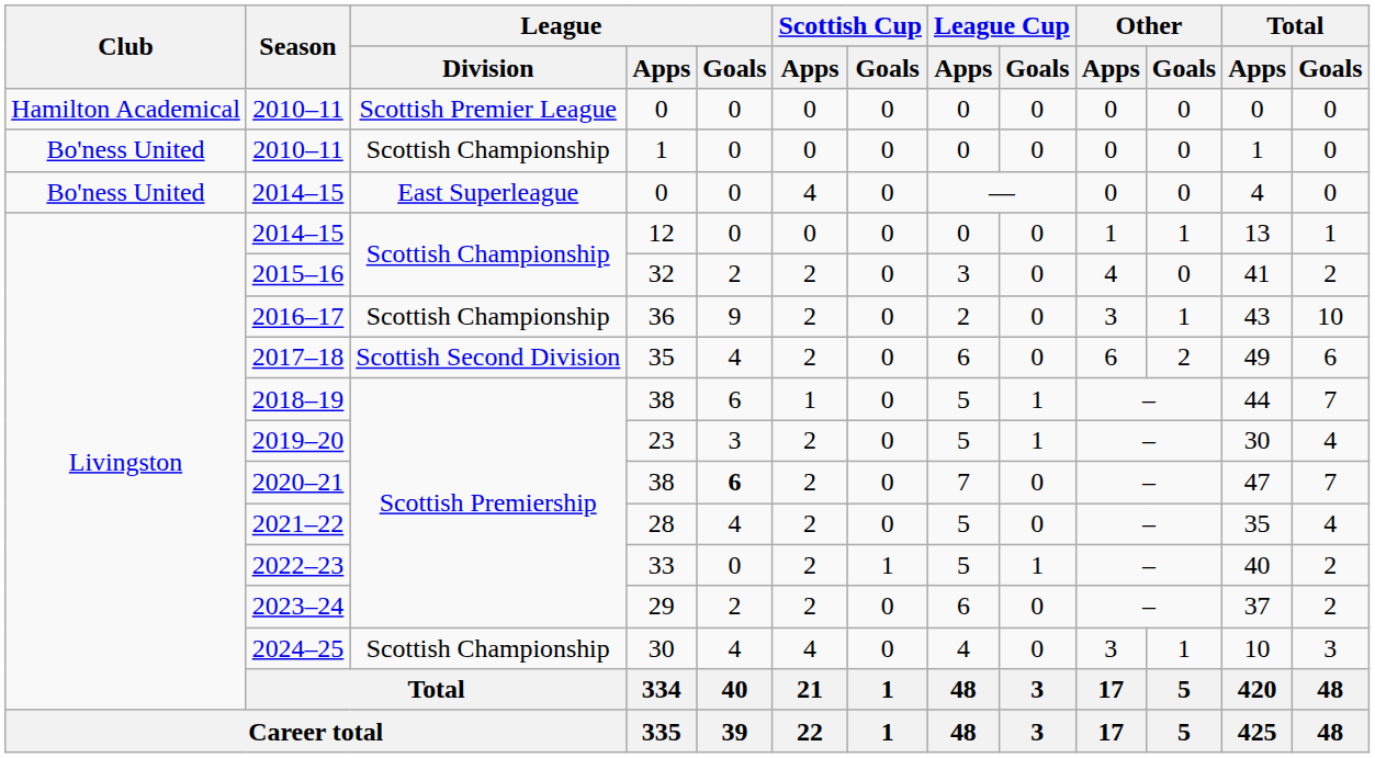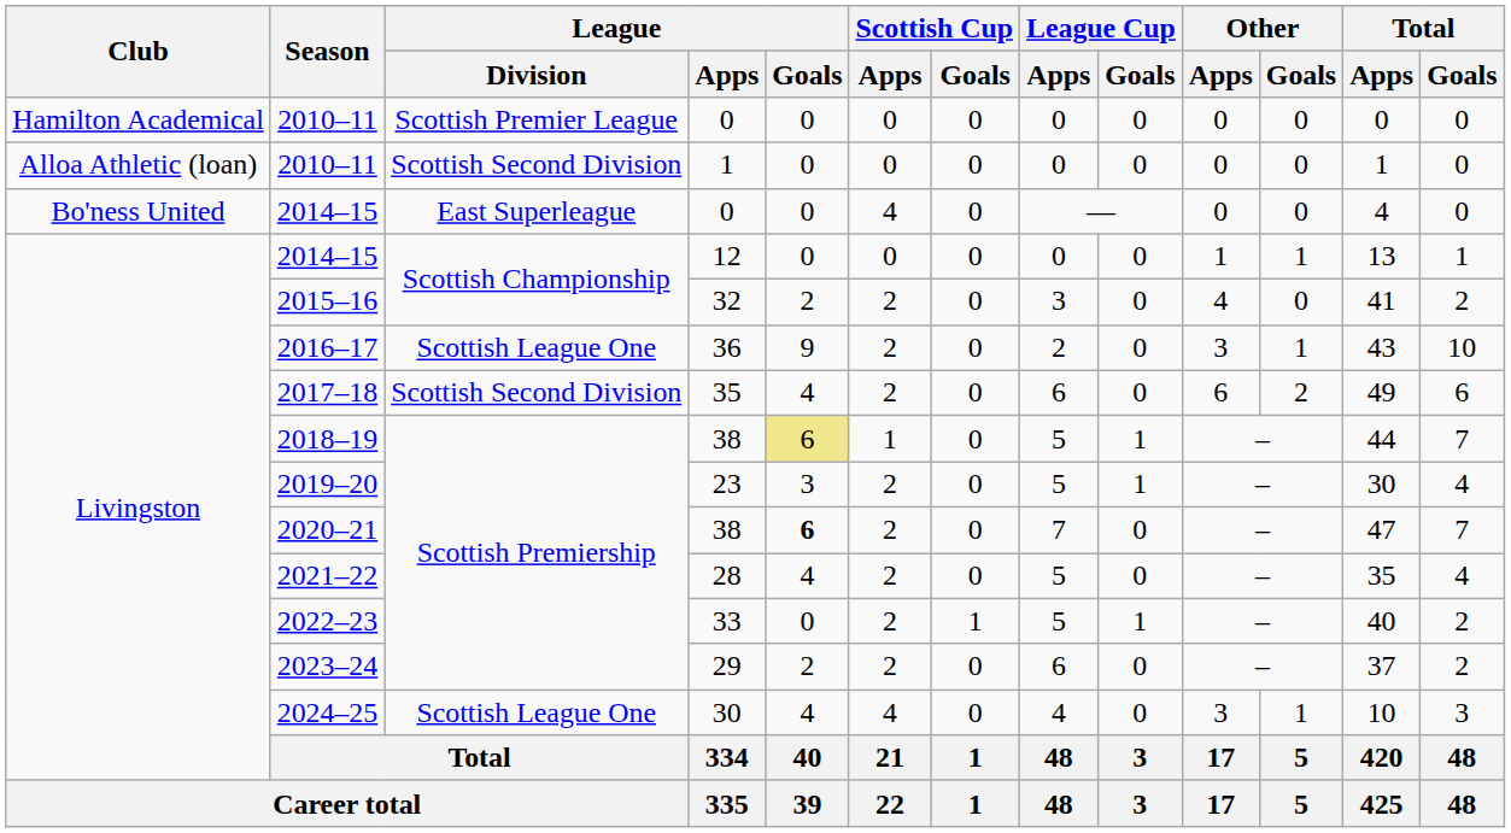2010–11 / 1 | Club: Bo'ness United -> Alloa Athletic (loan)
2010–11 / 1 | League / Division: Scottish Championship -> Scottish Second Division
2016–17 | League / Division: Scottish Championship -> Scottish League One
2018–19 | League / Goals: no background -> khaki background
2024–25 | League / Division: Scottish Championship -> Scottish League One
